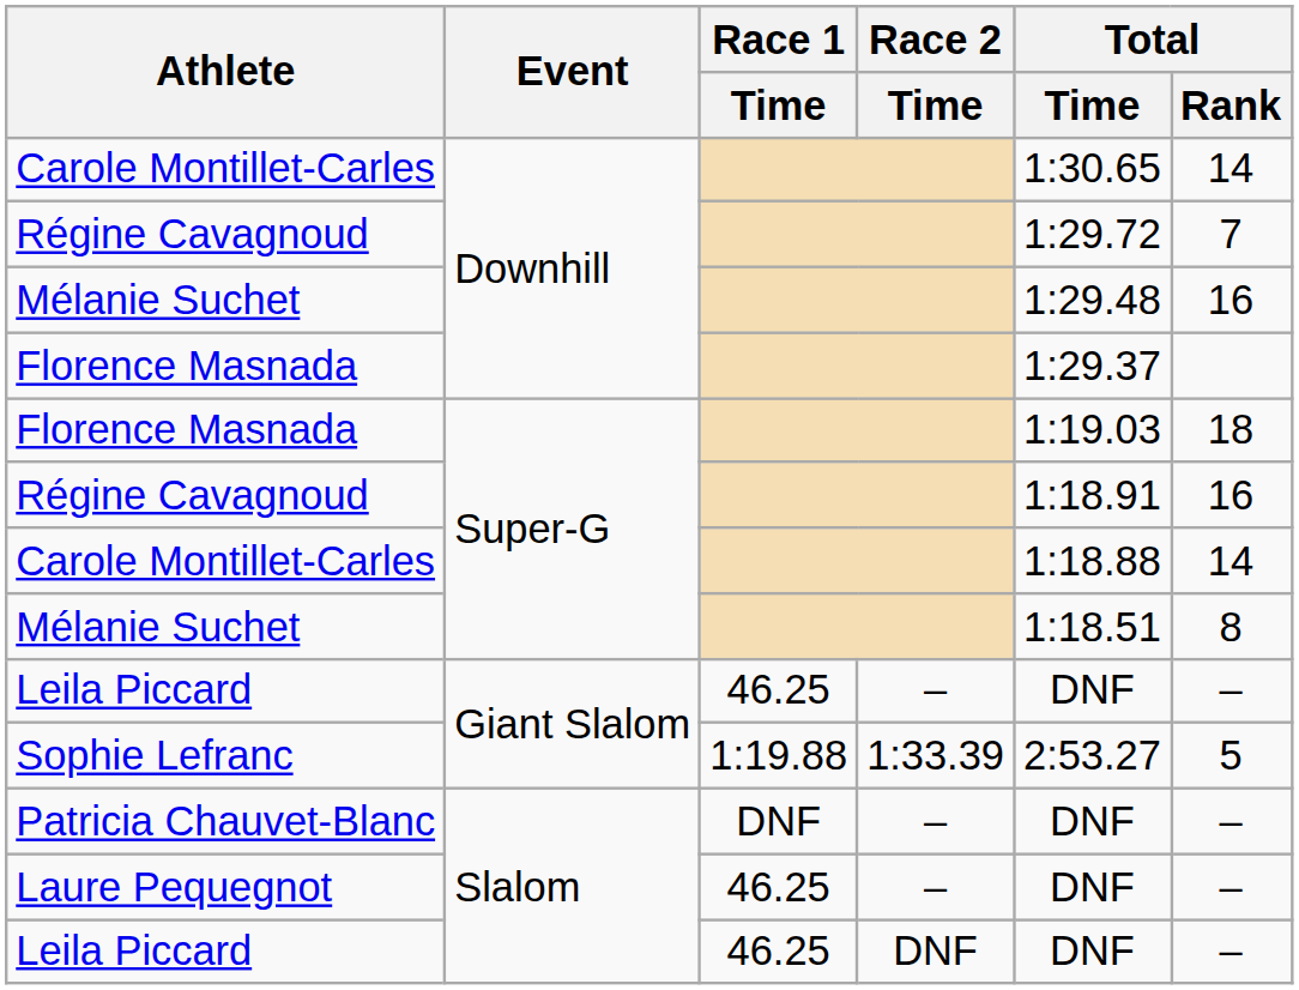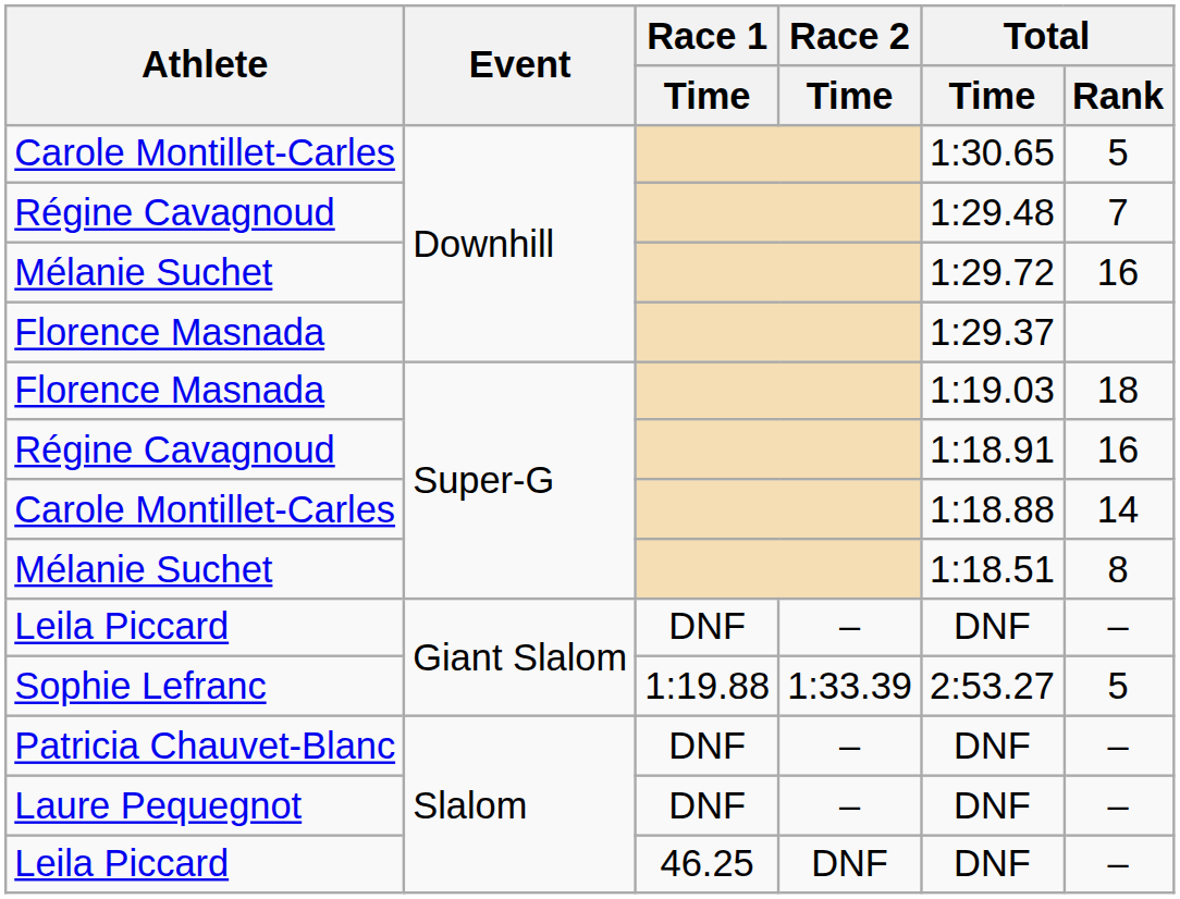Carole Montillet-Carles / Downhill | Total / Rank: 14 -> 5
Régine Cavagnoud / Downhill | Total / Time: 1:29.72 -> 1:29.48
Mélanie Suchet / Downhill | Total / Time: 1:29.48 -> 1:29.72
Leila Piccard / Giant Slalom | Race 1 / Time: 46.25 -> DNF
Laure Pequegnot | Race 1 / Time: 46.25 -> DNF
